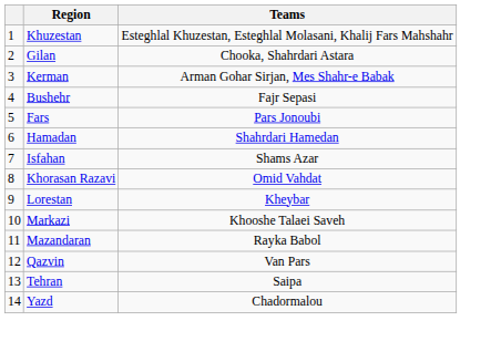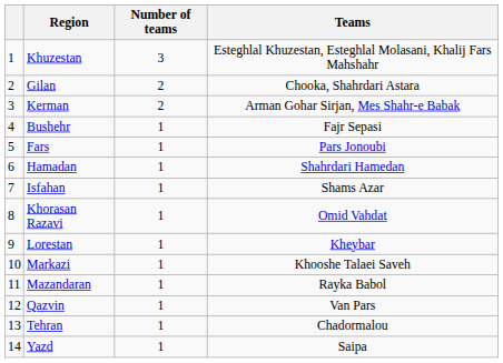+ column: Number of teams | 3 | 2 | 2 | 1 | 1 | 1 | 1 | 1 | 1 | 1 | 1 | 1 | 1 | 1
Tehran | Teams: Saipa -> Chadormalou
Yazd | Teams: Chadormalou -> Saipa
